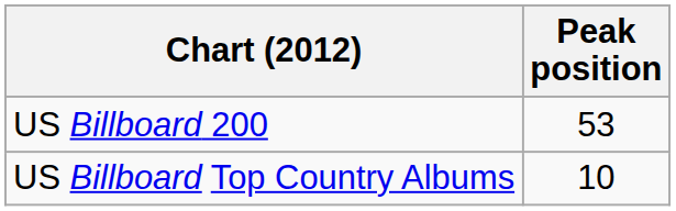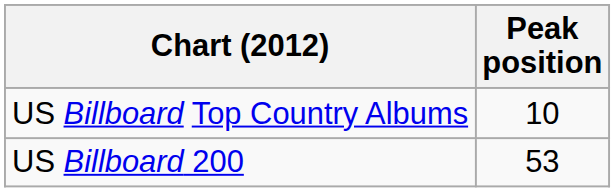rows swapped: US Billboard 200 <-> US Billboard Top Country Albums
